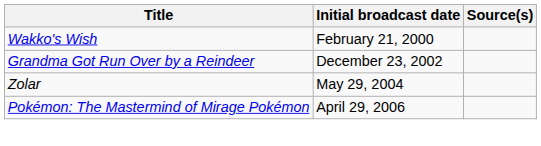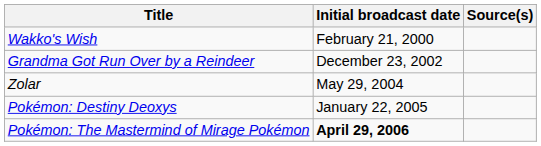+ row: Pokémon: Destiny Deoxys | January 22, 2005
Pokémon: The Mastermind of Mirage Pokémon | Initial broadcast date: normal -> bold
